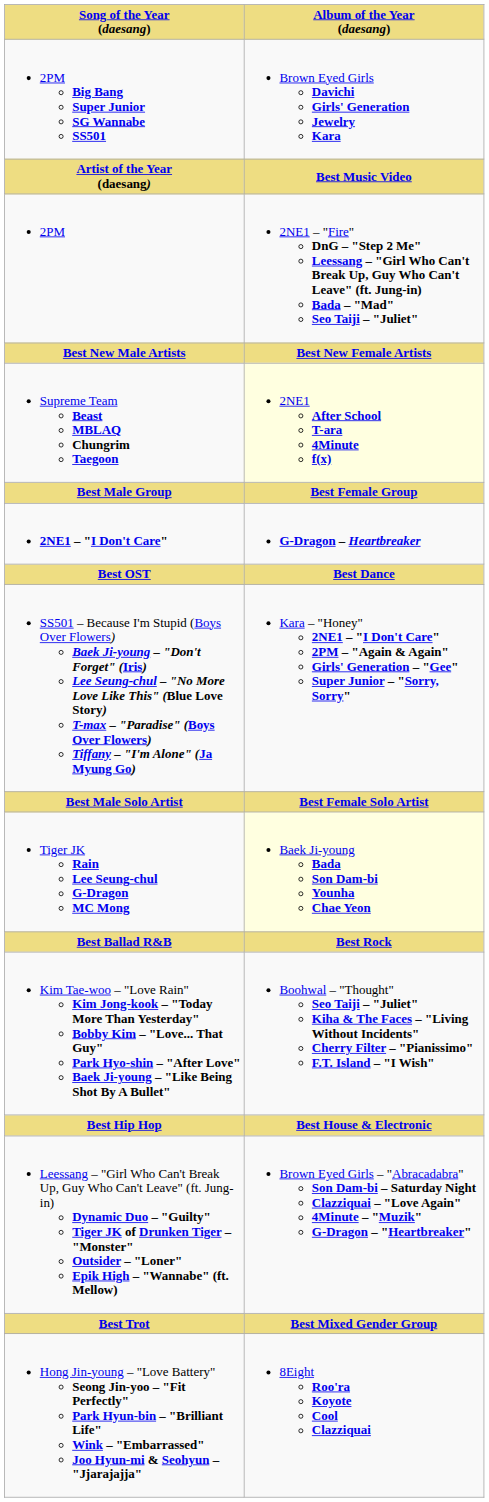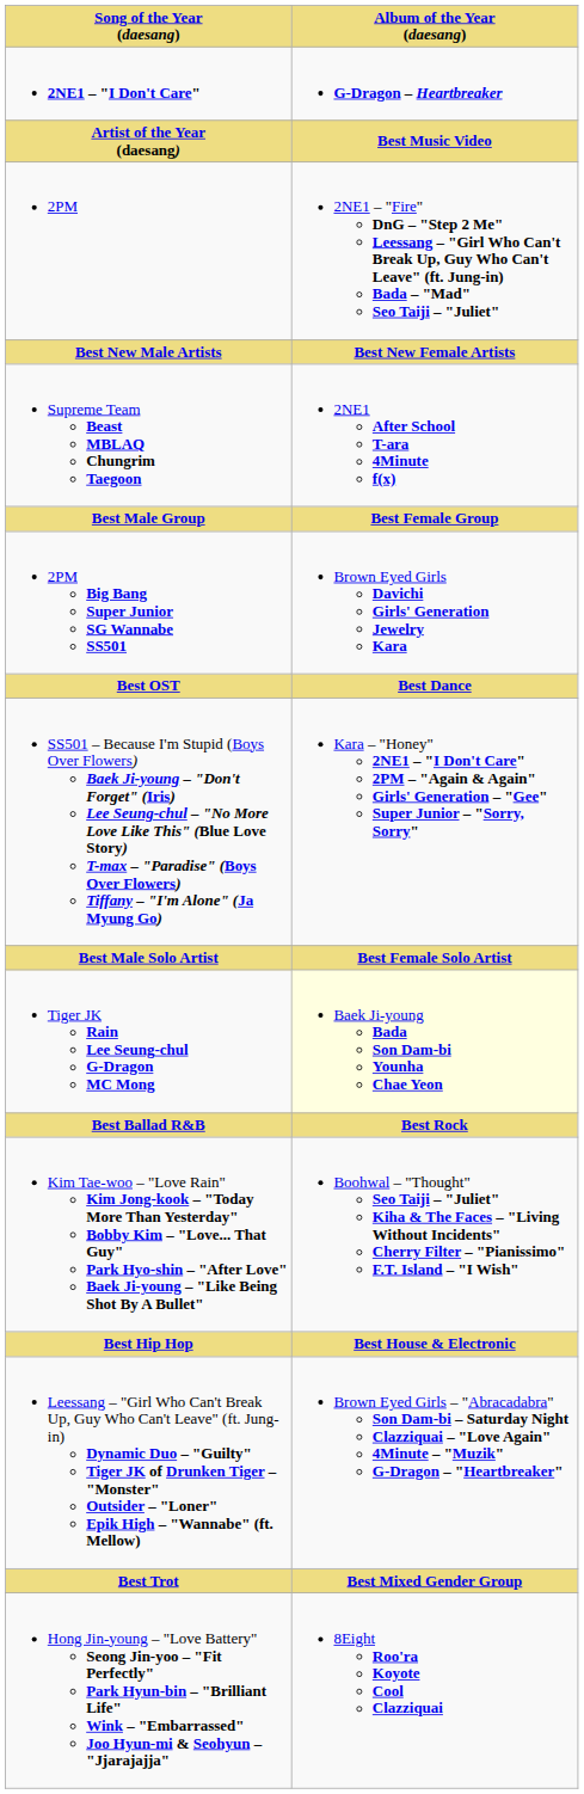rows swapped: 2NE1 – "I Don't Care" <-> 2PM Big Bang Super Junior SG Wannabe SS501
Supreme Team Beast MBLAQ Chungrim Taegoon | Album of the Year (daesang): lightyellow background -> no background
